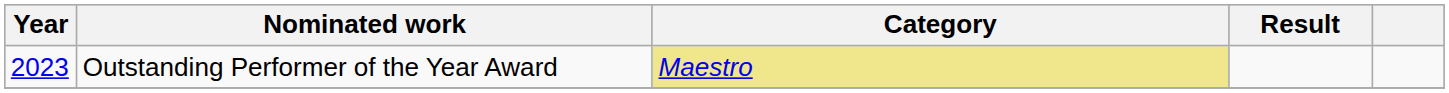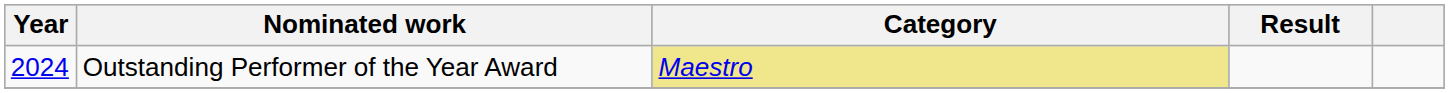Outstanding Performer of the Year Award | Year: 2023 -> 2024
